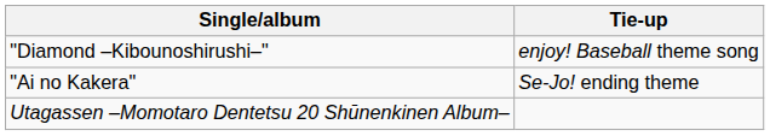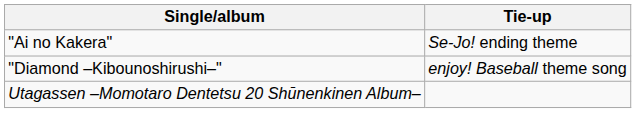rows swapped: "Ai no Kakera" <-> "Diamond –Kibounoshirushi–"
